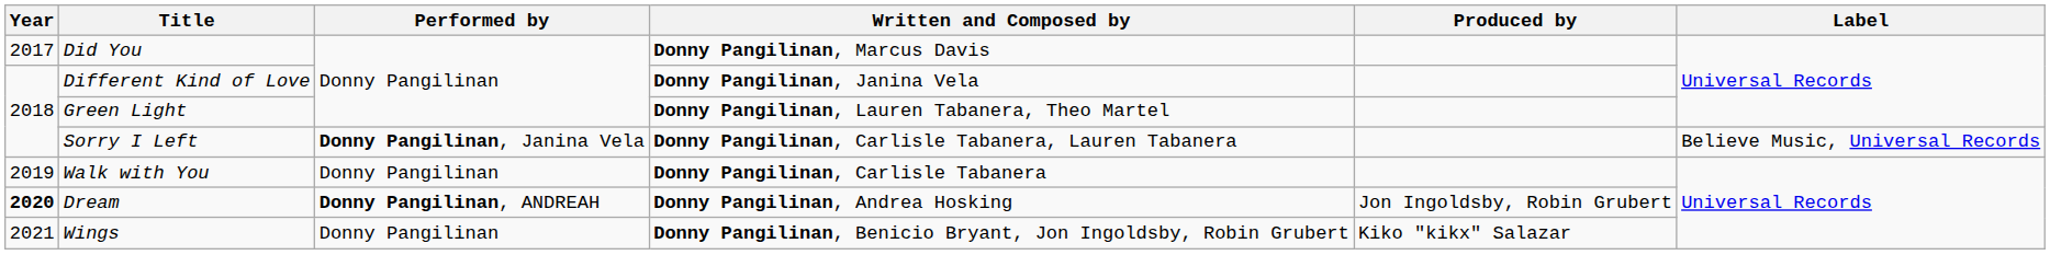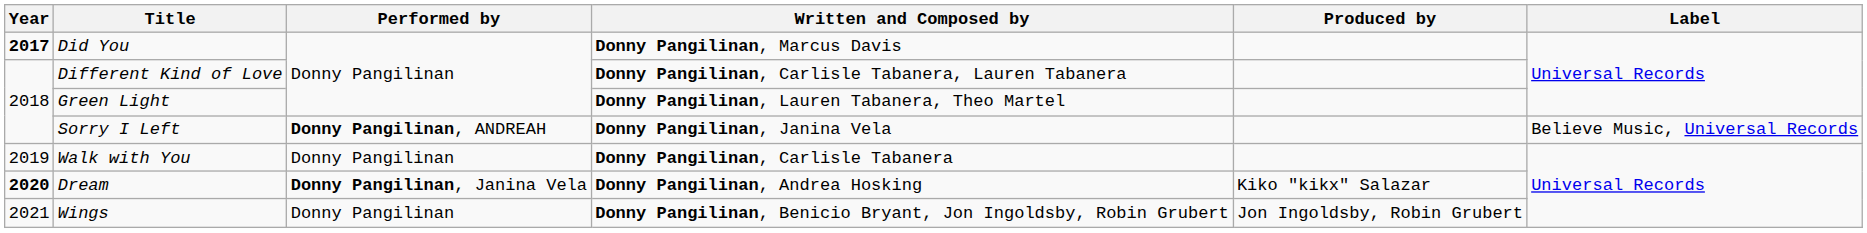Did You | Year: normal -> bold
Different Kind of Love | Written and Composed by: Donny Pangilinan, Janina Vela -> Donny Pangilinan, Carlisle Tabanera, Lauren Tabanera
Sorry I Left | Performed by: Donny Pangilinan, Janina Vela -> Donny Pangilinan, ANDREAH
Sorry I Left | Written and Composed by: Donny Pangilinan, Carlisle Tabanera, Lauren Tabanera -> Donny Pangilinan, Janina Vela
Dream | Performed by: Donny Pangilinan, ANDREAH -> Donny Pangilinan, Janina Vela
Dream | Produced by: Jon Ingoldsby, Robin Grubert -> Kiko "kikx" Salazar
Wings | Produced by: Kiko "kikx" Salazar -> Jon Ingoldsby, Robin Grubert
